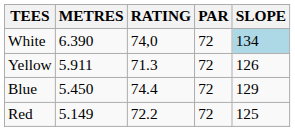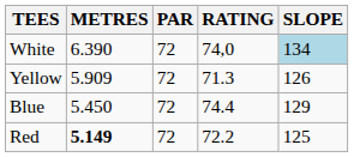columns swapped: PAR <-> RATING
Yellow | METRES: 5.911 -> 5.909
Red | METRES: normal -> bold
